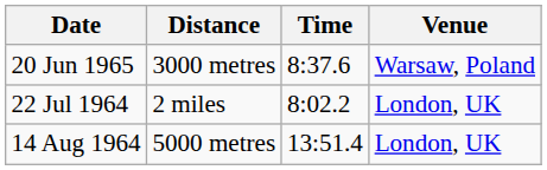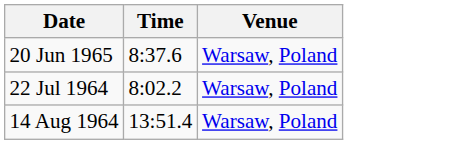- column: Distance | 3000 metres | 2 miles | 5000 metres
22 Jul 1964 | Venue: London, UK -> Warsaw, Poland
14 Aug 1964 | Venue: London, UK -> Warsaw, Poland
